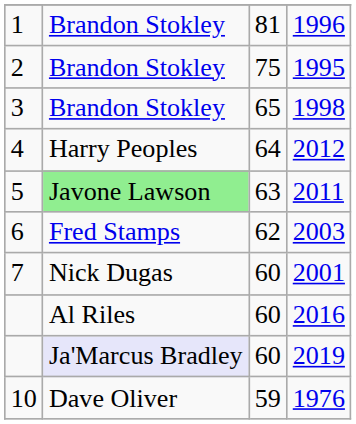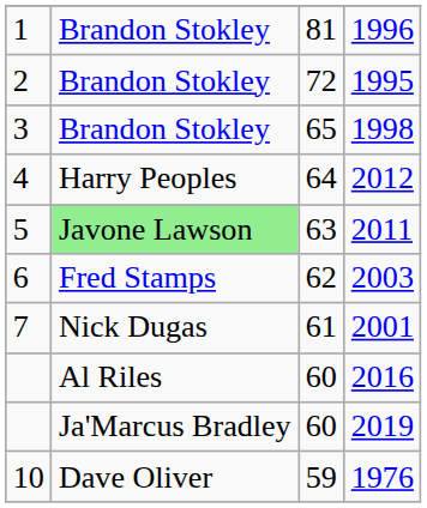1995 | column 3: 75 -> 72
2001 | column 3: 60 -> 61
2019 | column 2: lavender background -> no background
